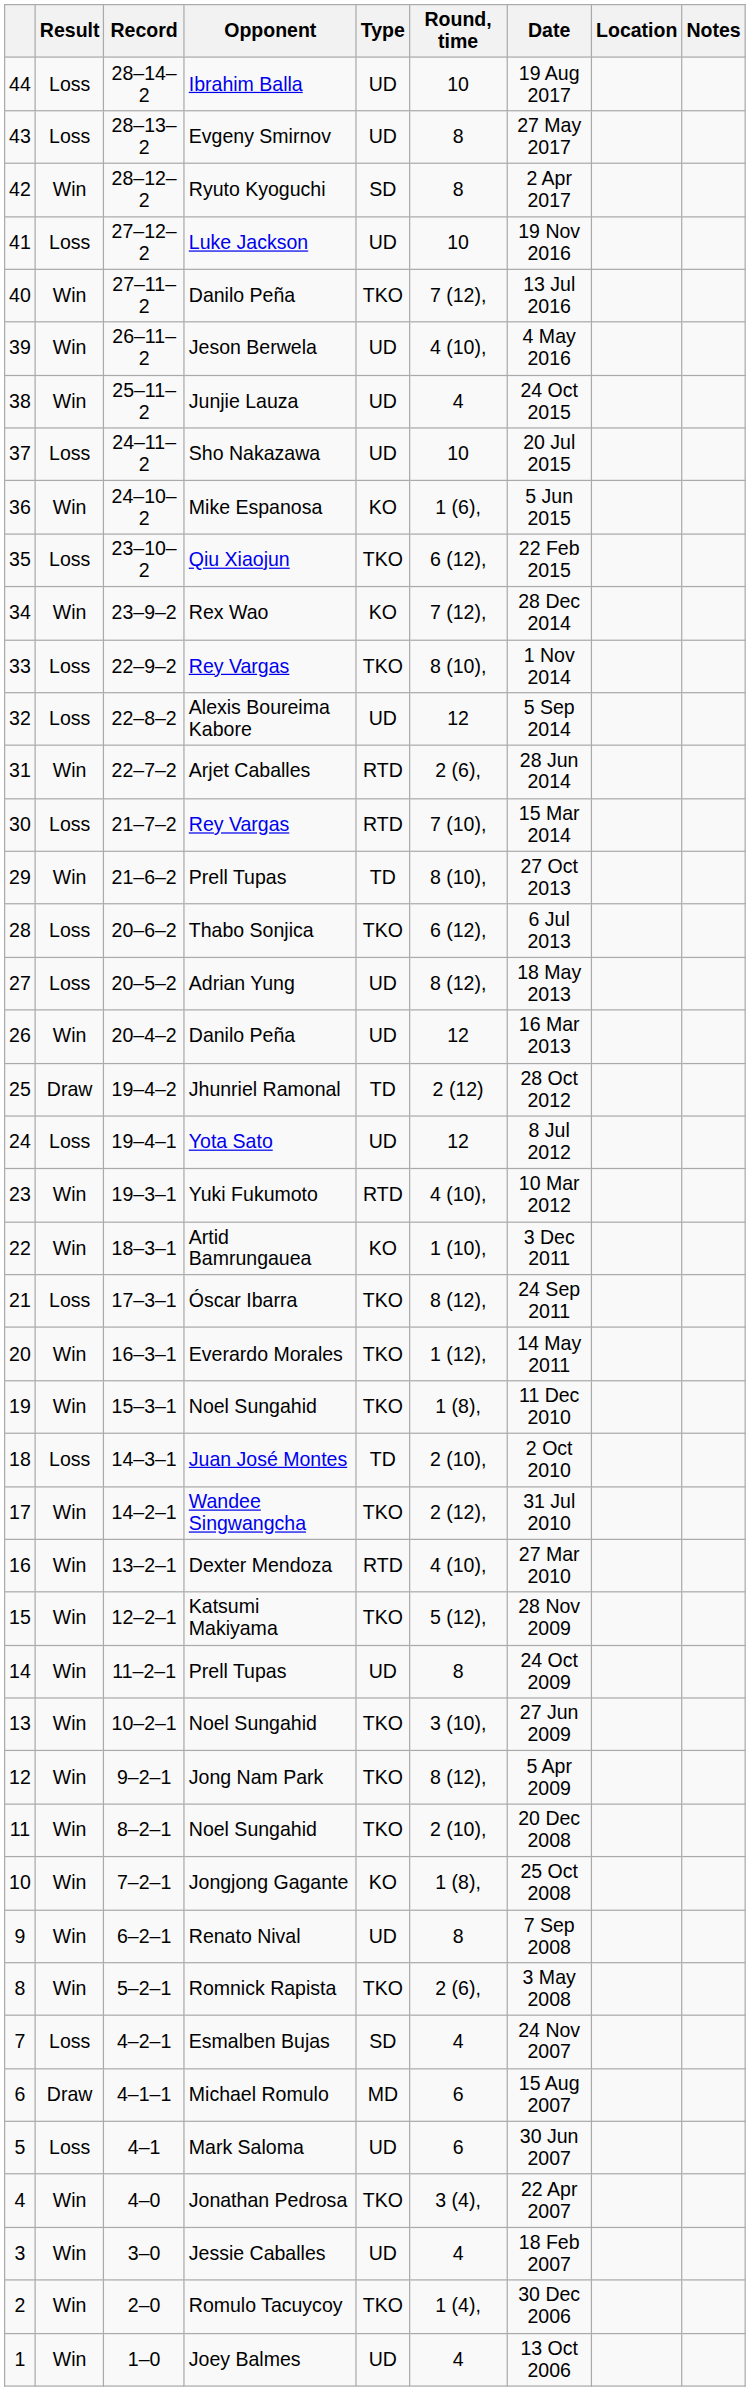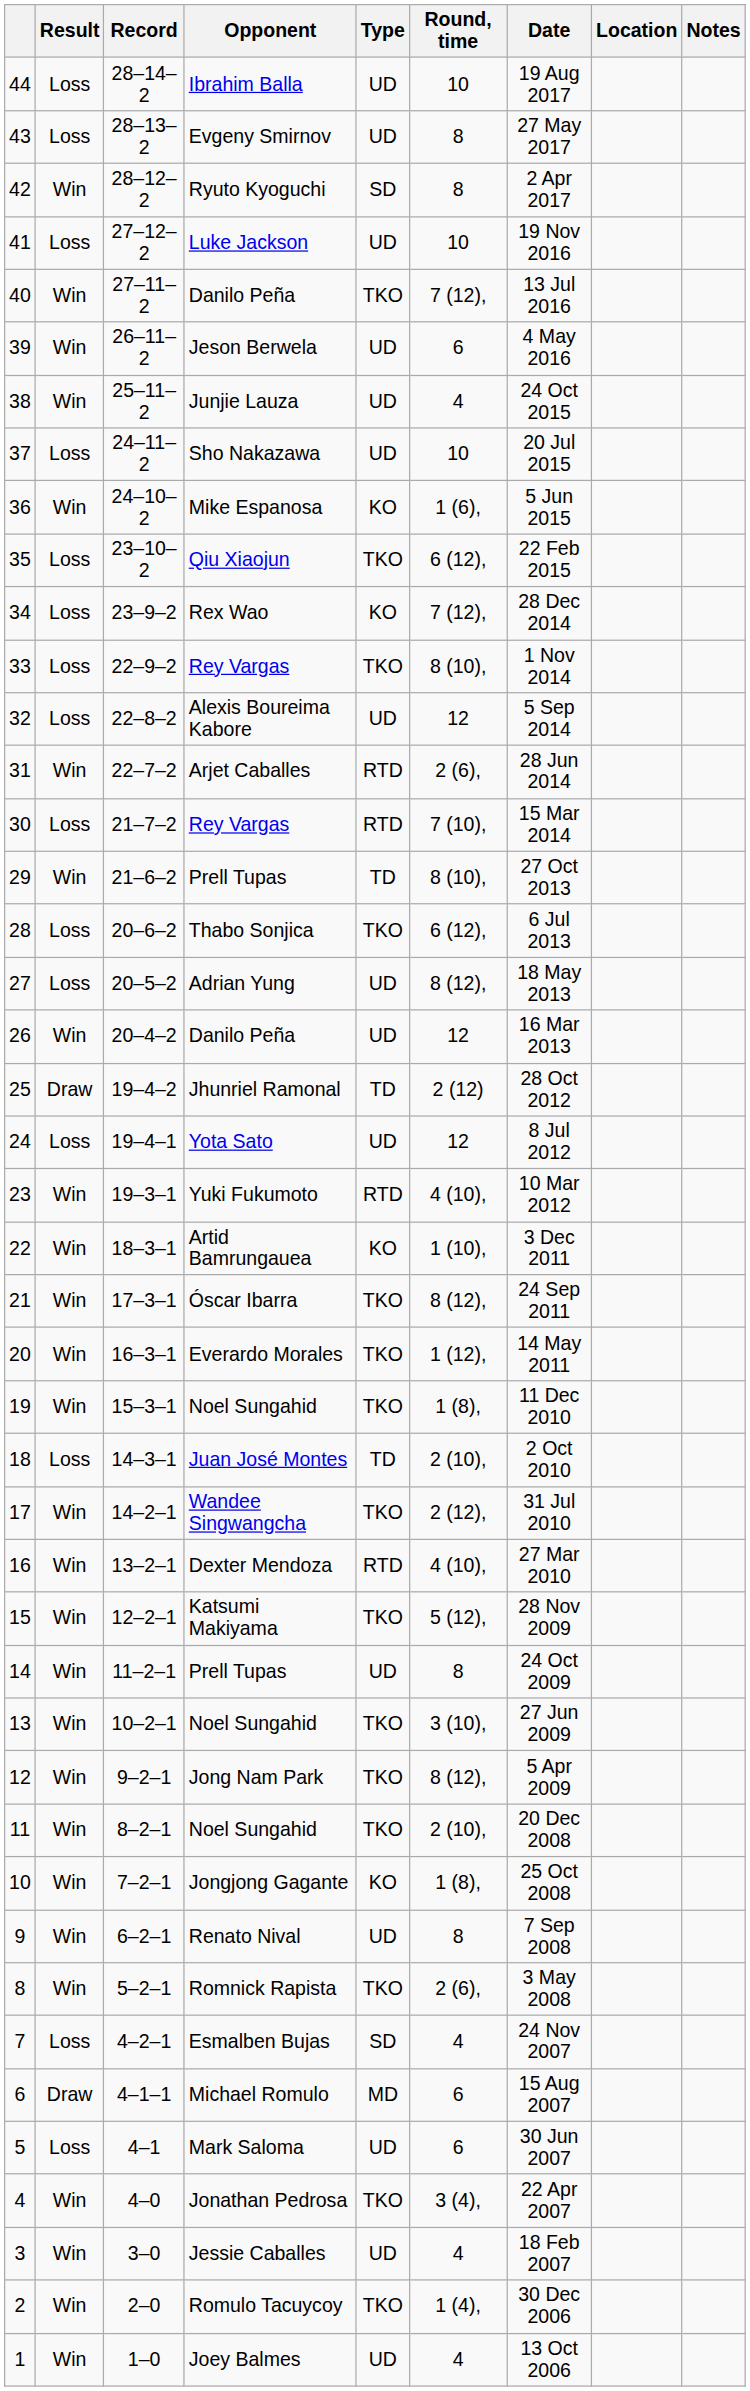39 | Round, time: 4 (10), -> 6
34 | Result: Win -> Loss
21 | Result: Loss -> Win
